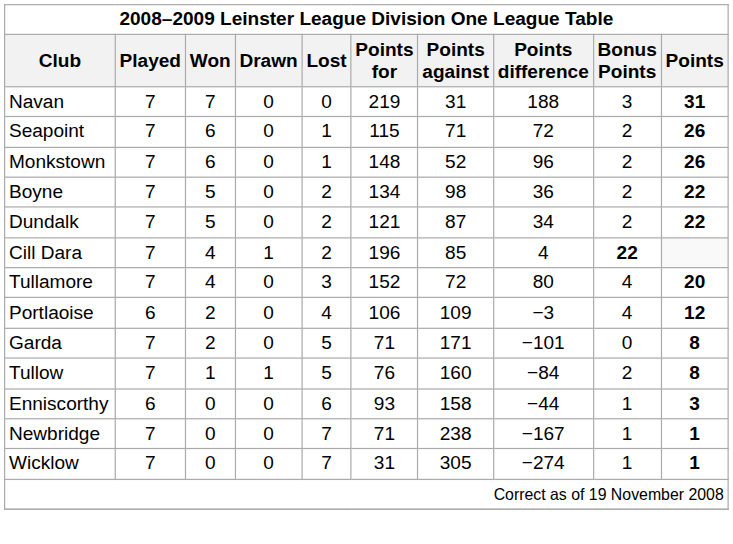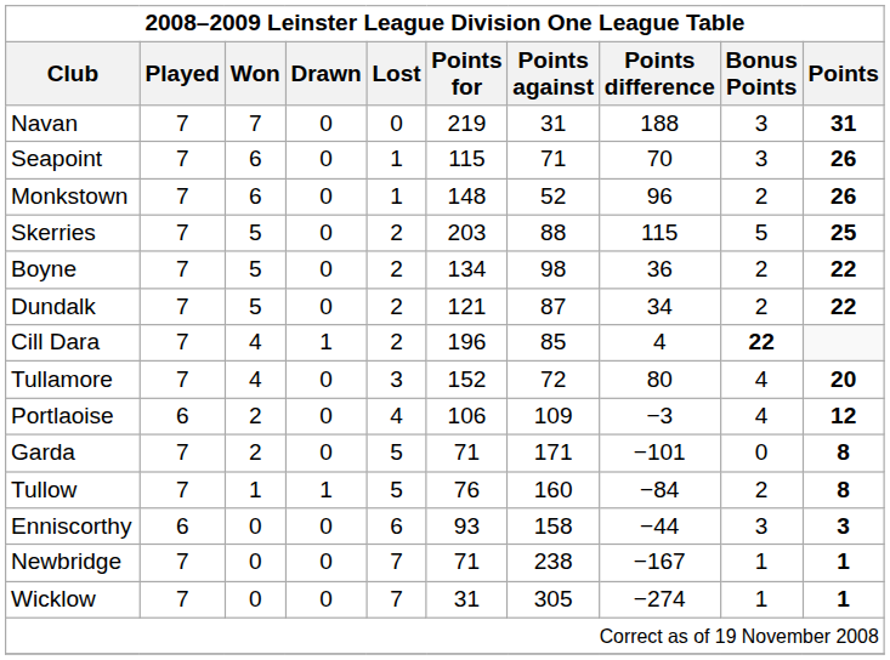Seapoint | Points difference: 72 -> 70
Seapoint | Bonus Points: 2 -> 3
+ row: Skerries | 7 | 5 | 0 | 2 | 203 | 88 | 115 | 5 | 25
Enniscorthy | Bonus Points: 1 -> 3
